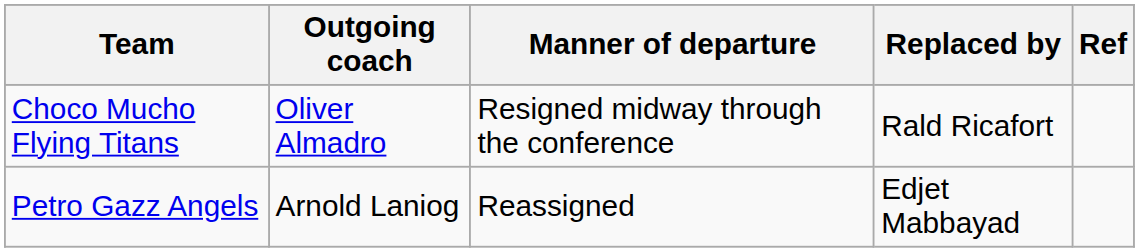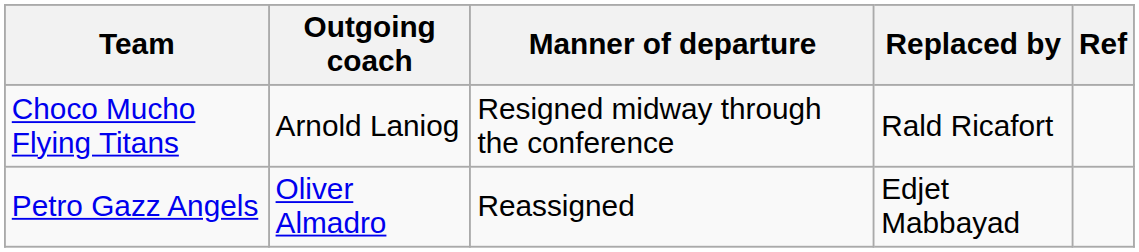Choco Mucho Flying Titans | Outgoing coach: Oliver Almadro -> Arnold Laniog
Petro Gazz Angels | Outgoing coach: Arnold Laniog -> Oliver Almadro
